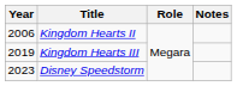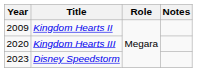Kingdom Hearts II | Year: 2006 -> 2009
Kingdom Hearts III | Year: 2019 -> 2020
